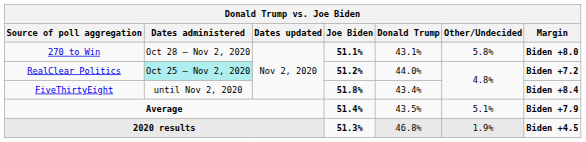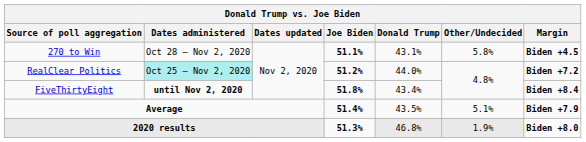270 to Win | Margin: Biden +8.0 -> Biden +4.5
FiveThirtyEight | Dates administered: normal -> bold
2020 results | Margin: Biden +4.5 -> Biden +8.0
